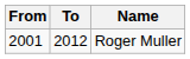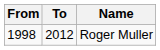Roger Muller | From: 2001 -> 1998
